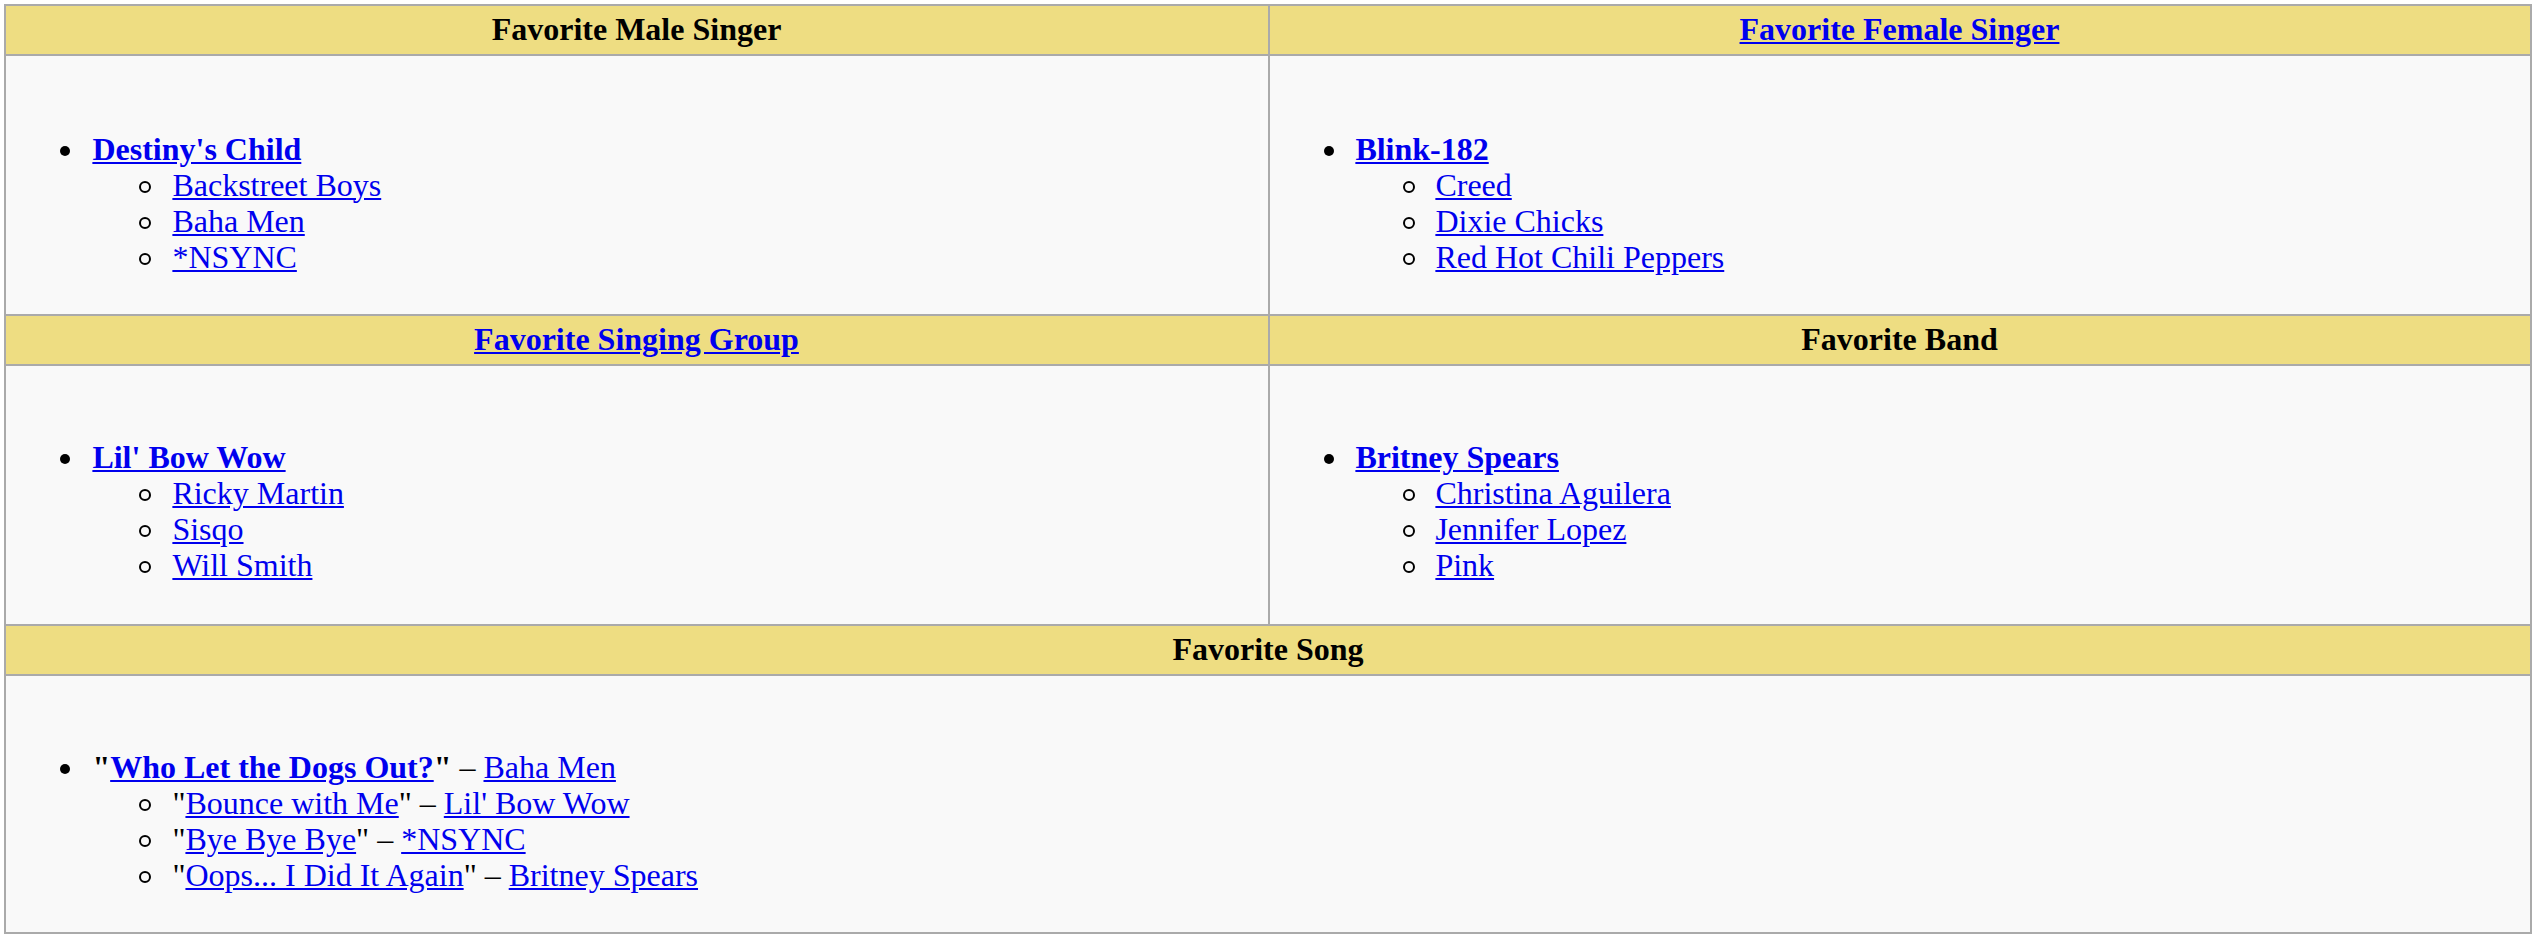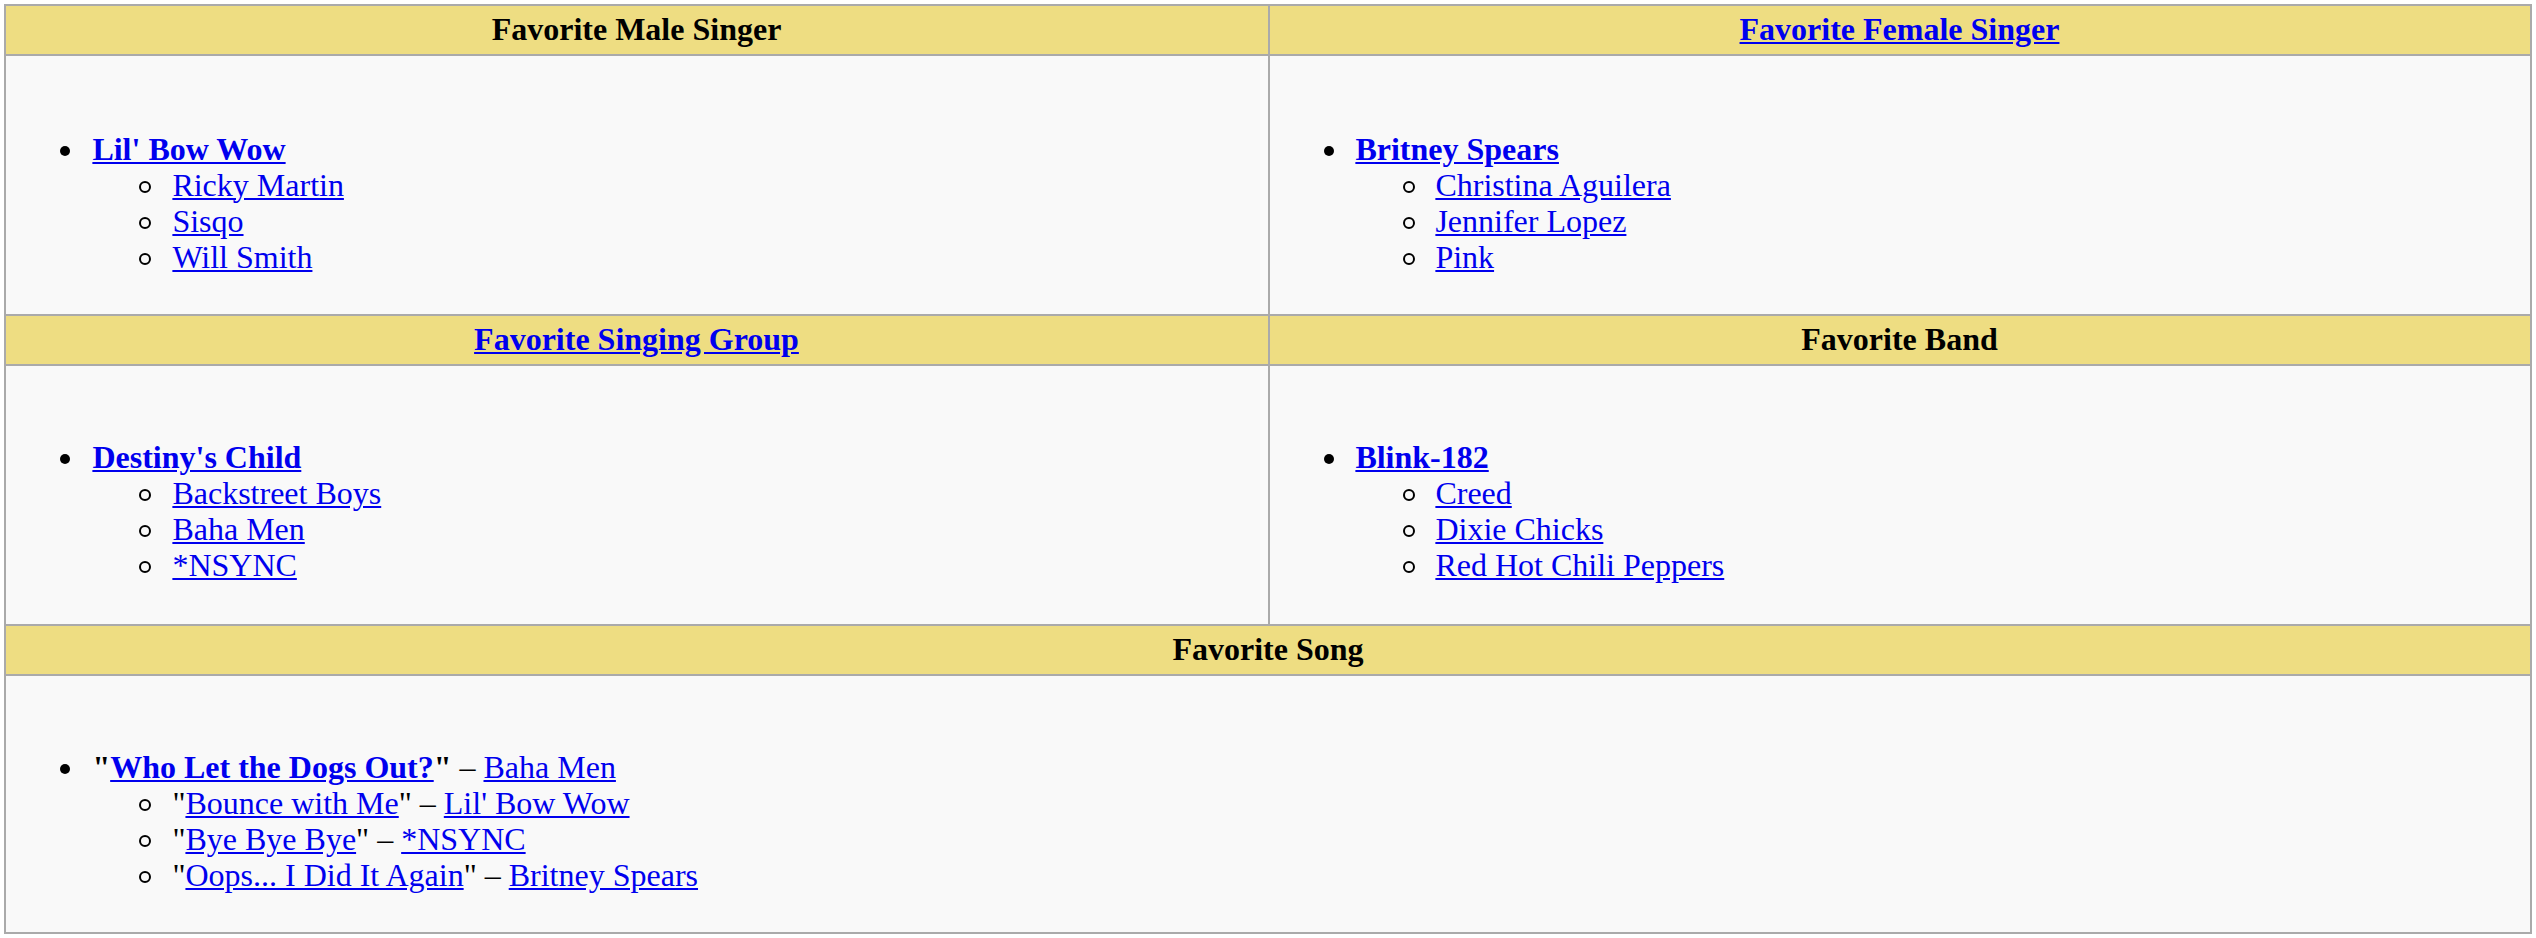rows swapped: Lil' Bow Wow Ricky Martin Sisqo Will Smith <-> Destiny's Child Backstreet Boys Baha Men *NSYNC
